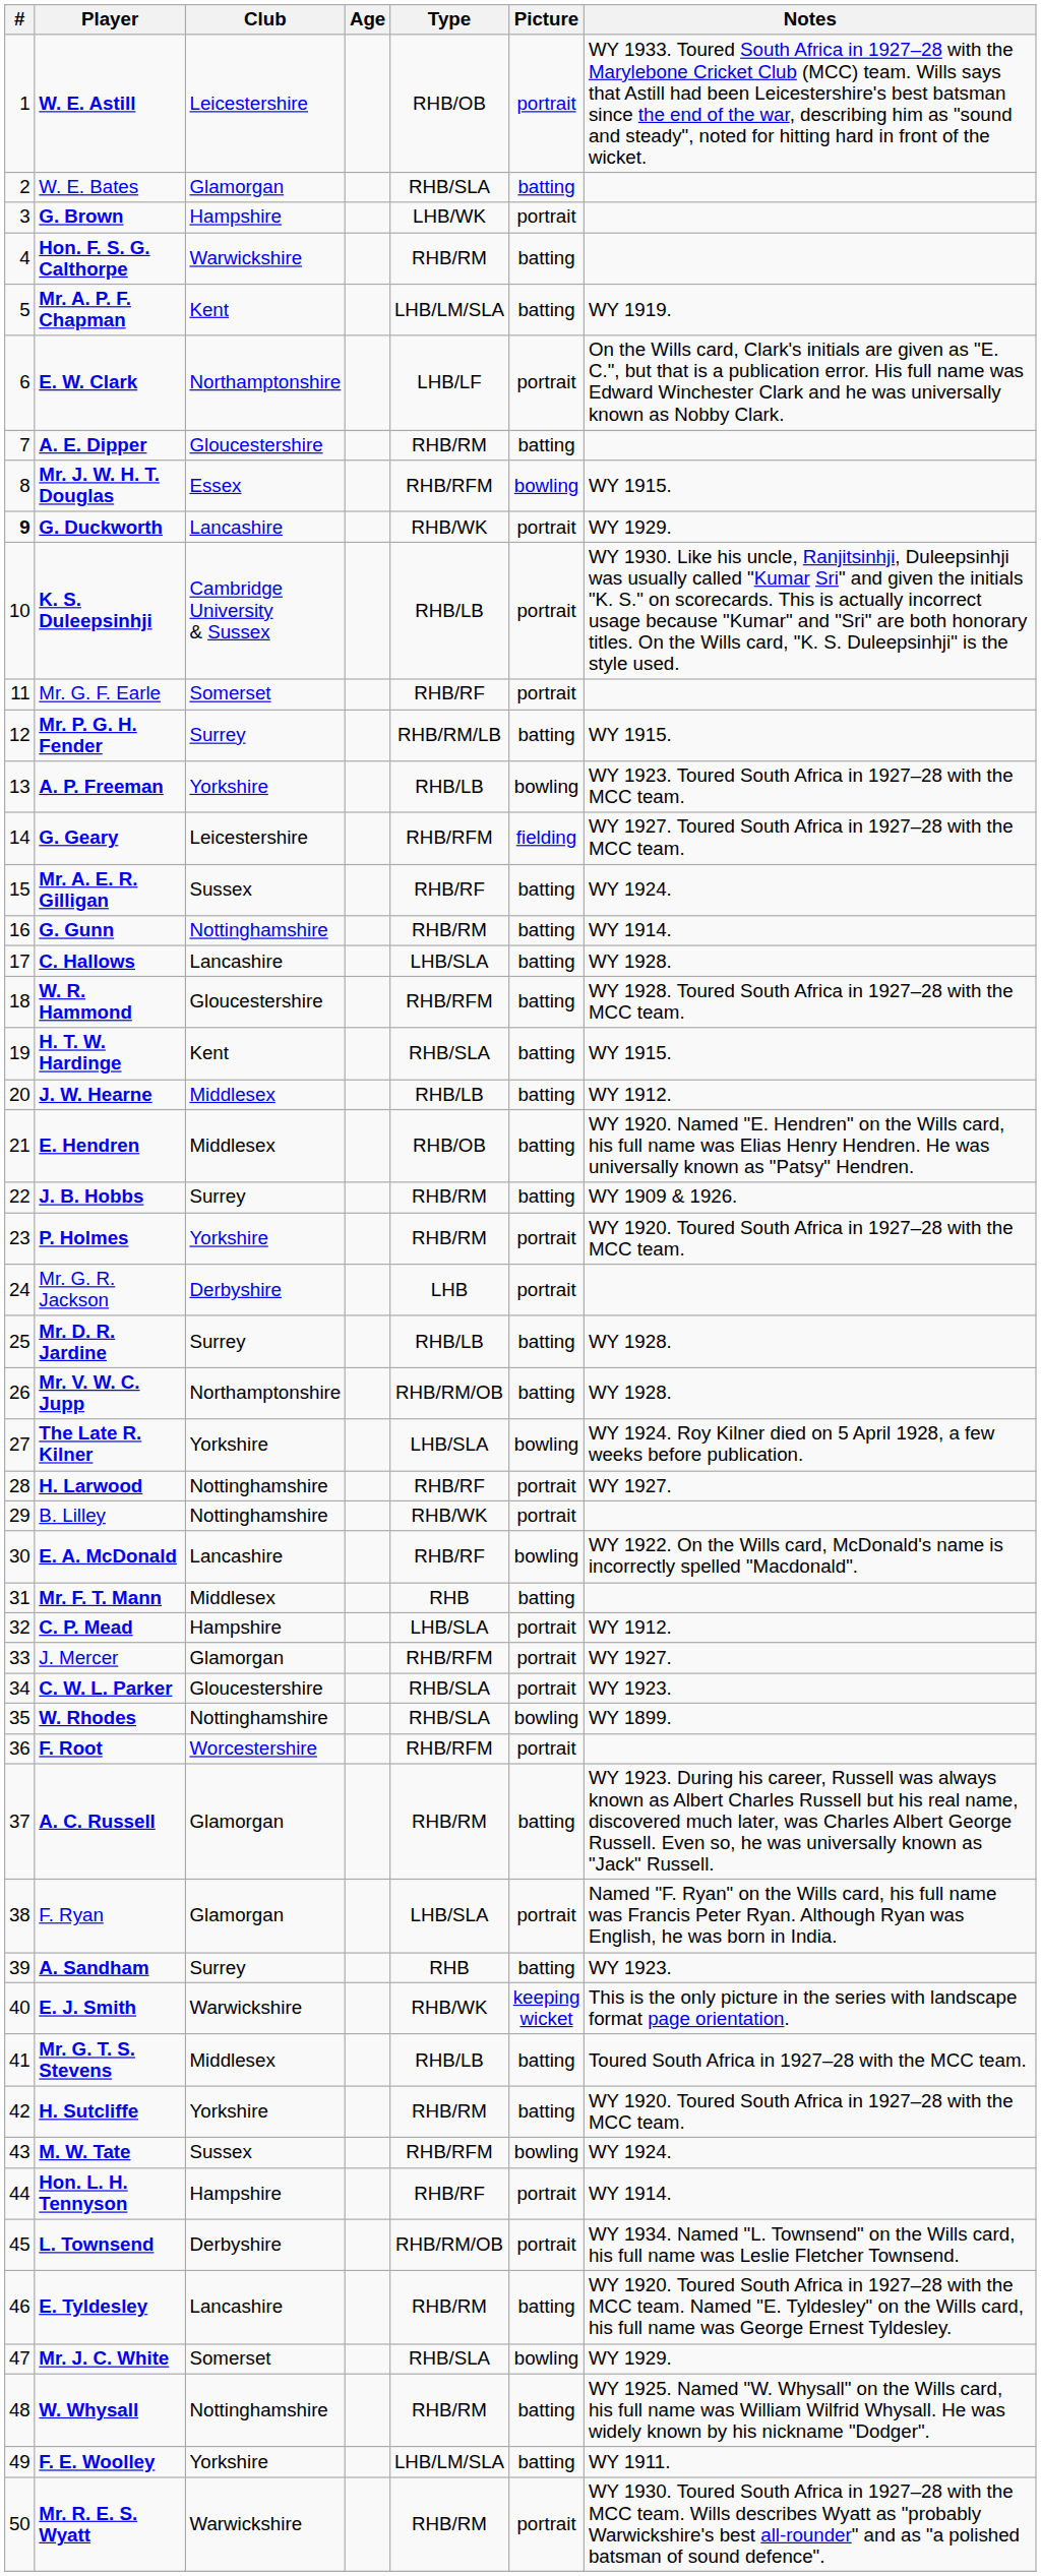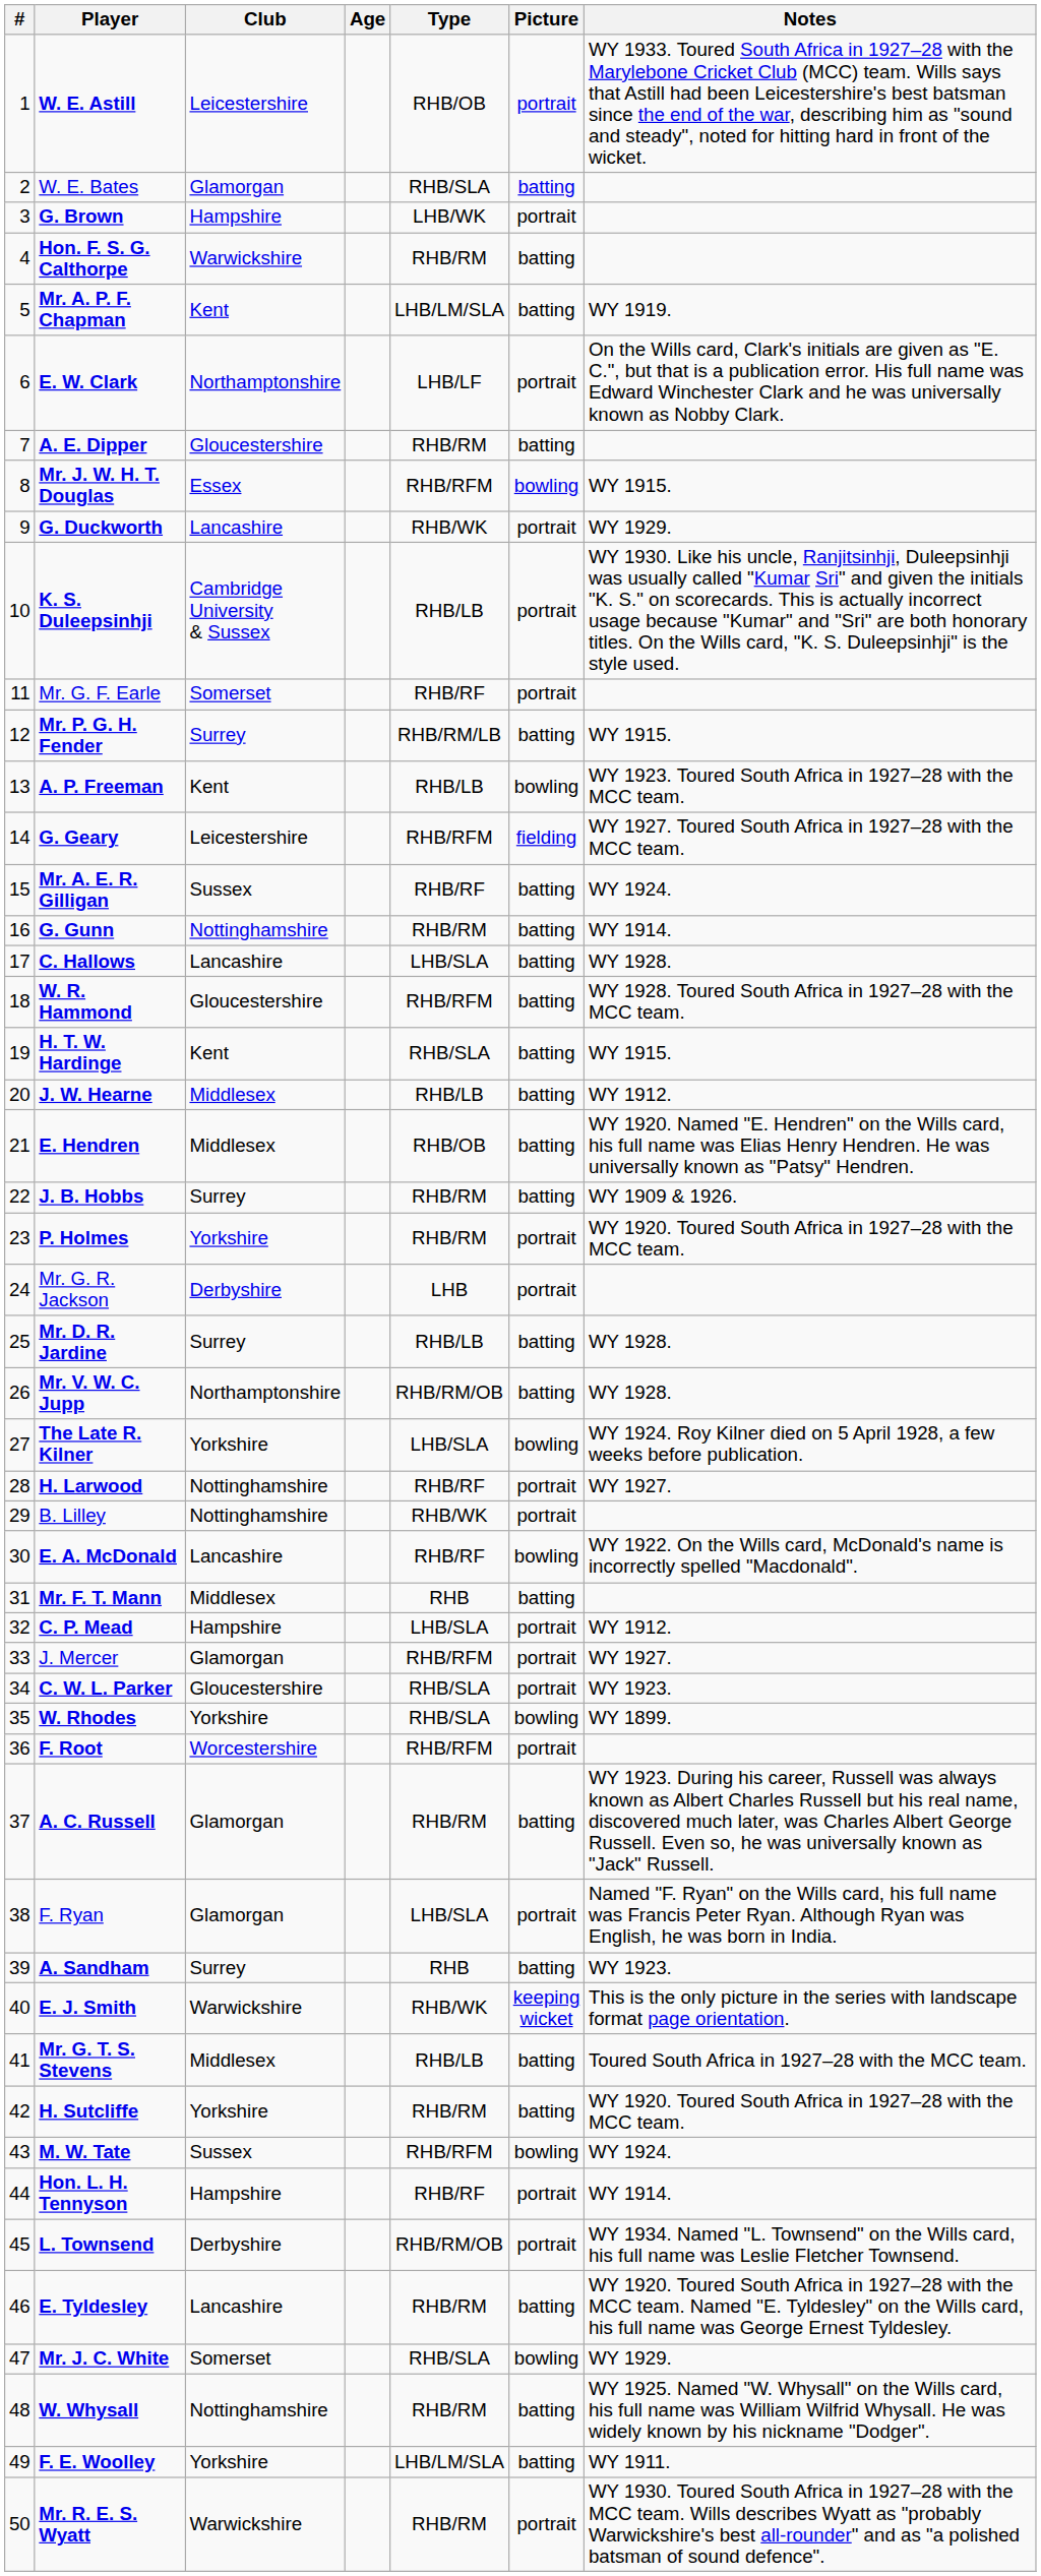G. Duckworth | #: bold -> normal
A. P. Freeman | Club: Yorkshire -> Kent
W. Rhodes | Club: Nottinghamshire -> Yorkshire
